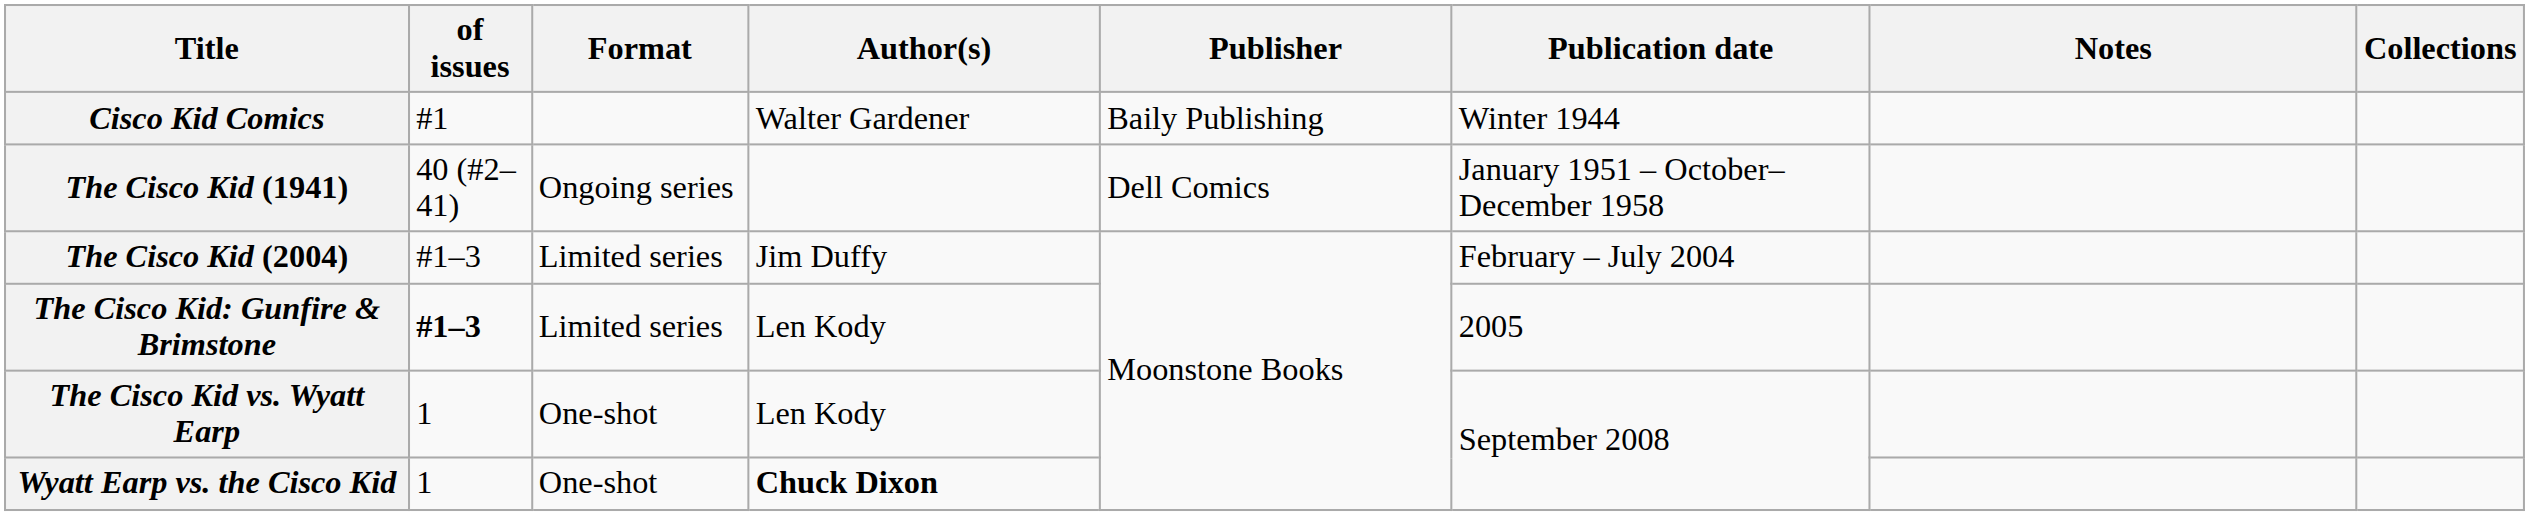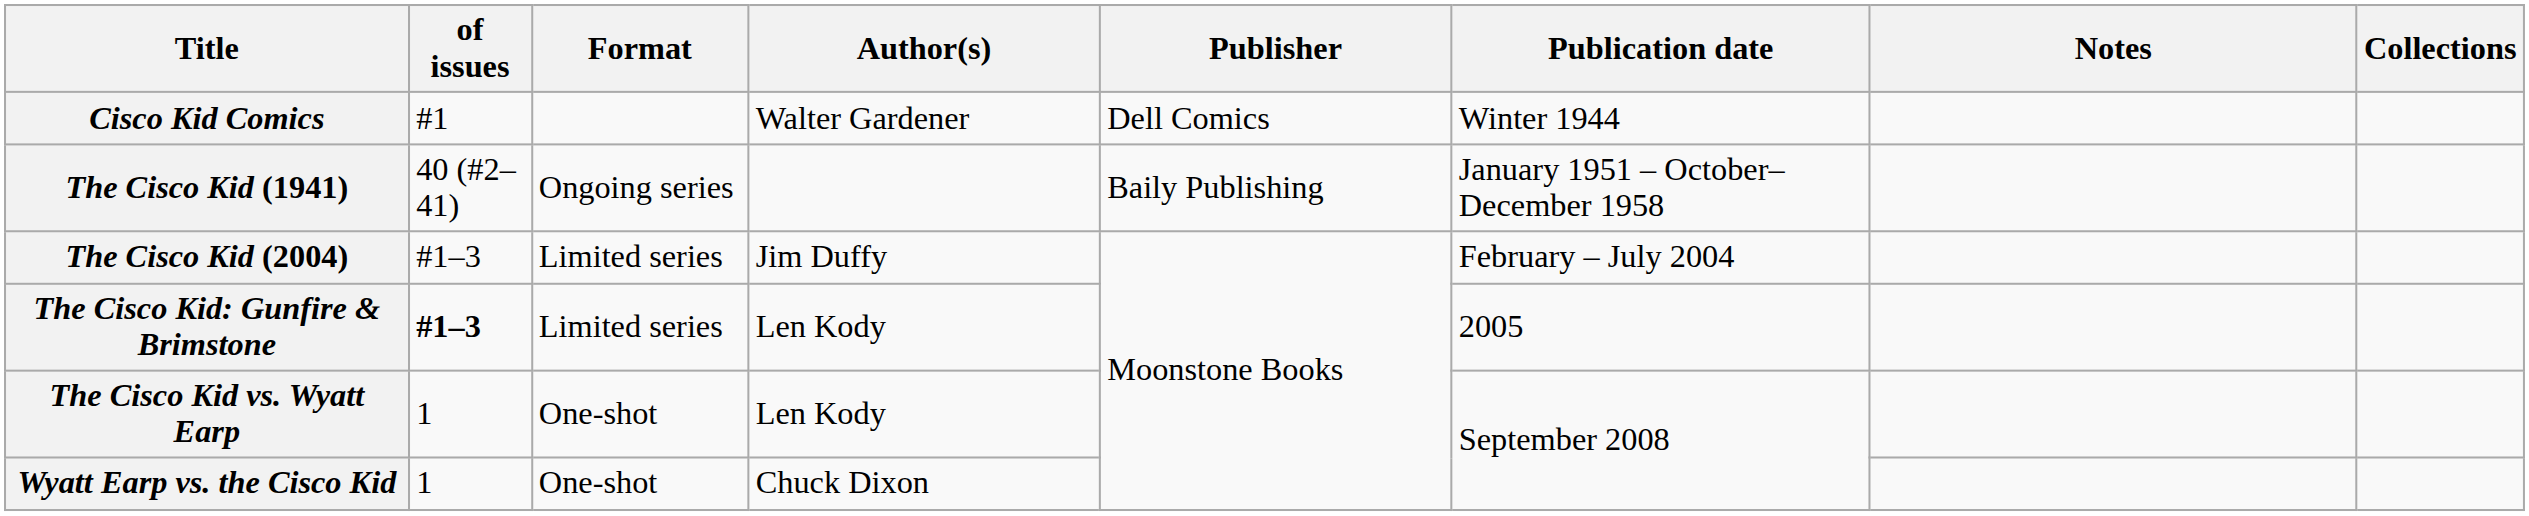Cisco Kid Comics | Publisher: Baily Publishing -> Dell Comics
The Cisco Kid (1941) | Publisher: Dell Comics -> Baily Publishing
Wyatt Earp vs. the Cisco Kid | Author(s): bold -> normal
